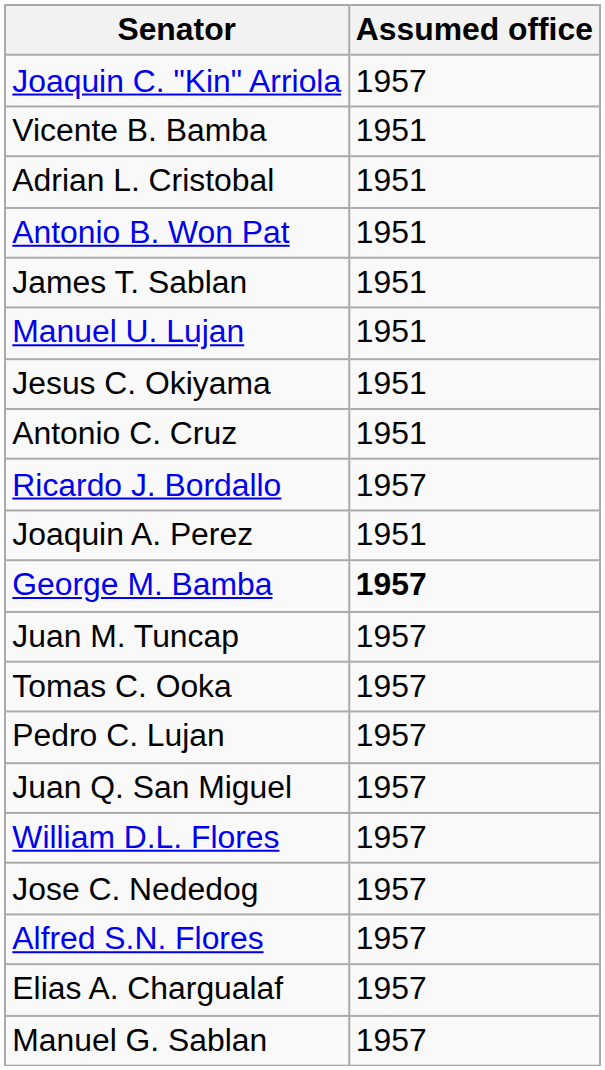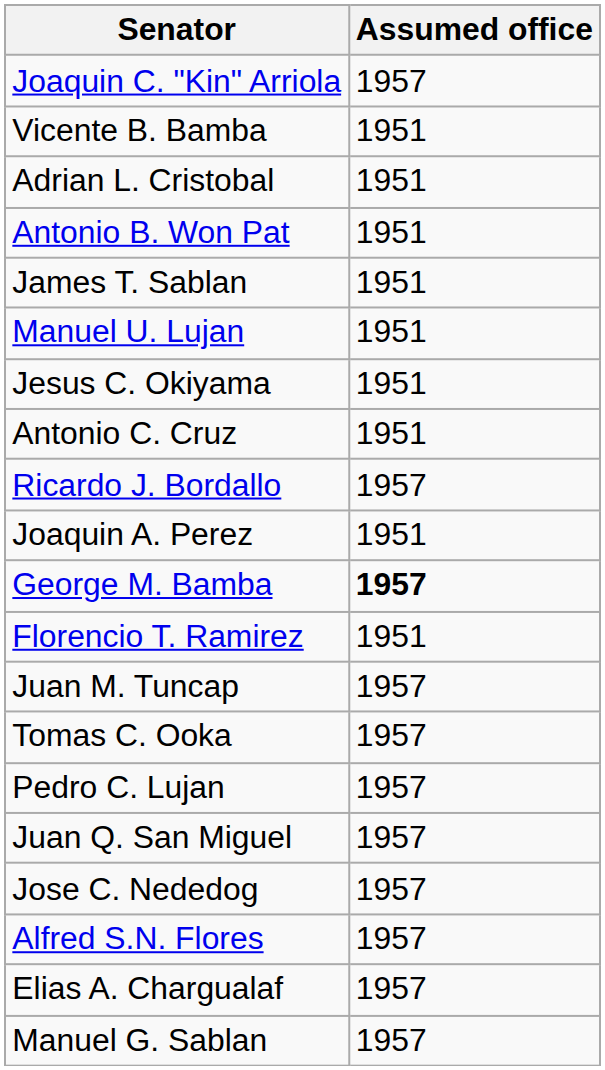+ row: Florencio T. Ramirez | 1951
- row: William D.L. Flores | 1957
